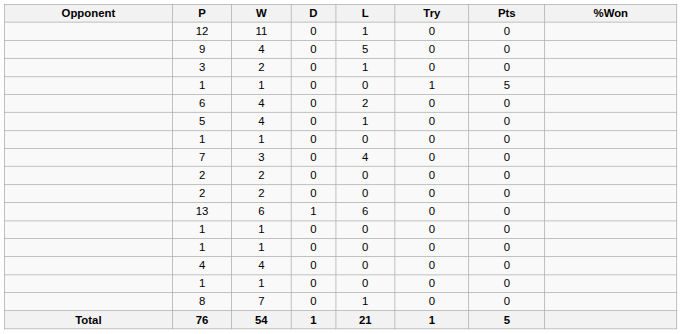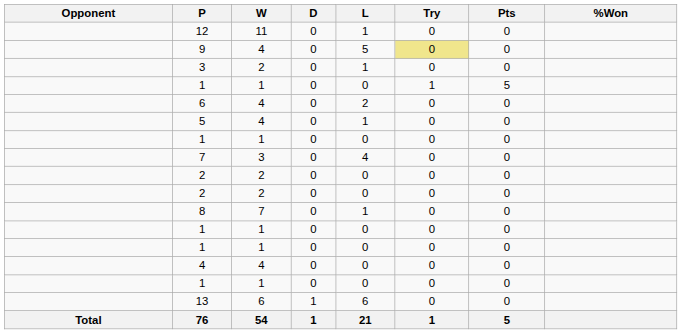9 | Try: no background -> khaki background
rows swapped: 13 <-> 8
